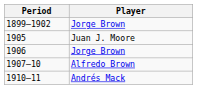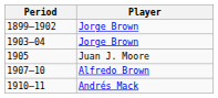+ row: 1903–04 | Jorge Brown
- row: 1906 | Jorge Brown
